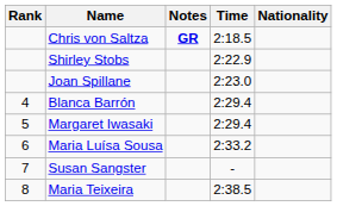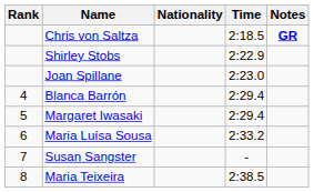columns swapped: Nationality <-> Notes
